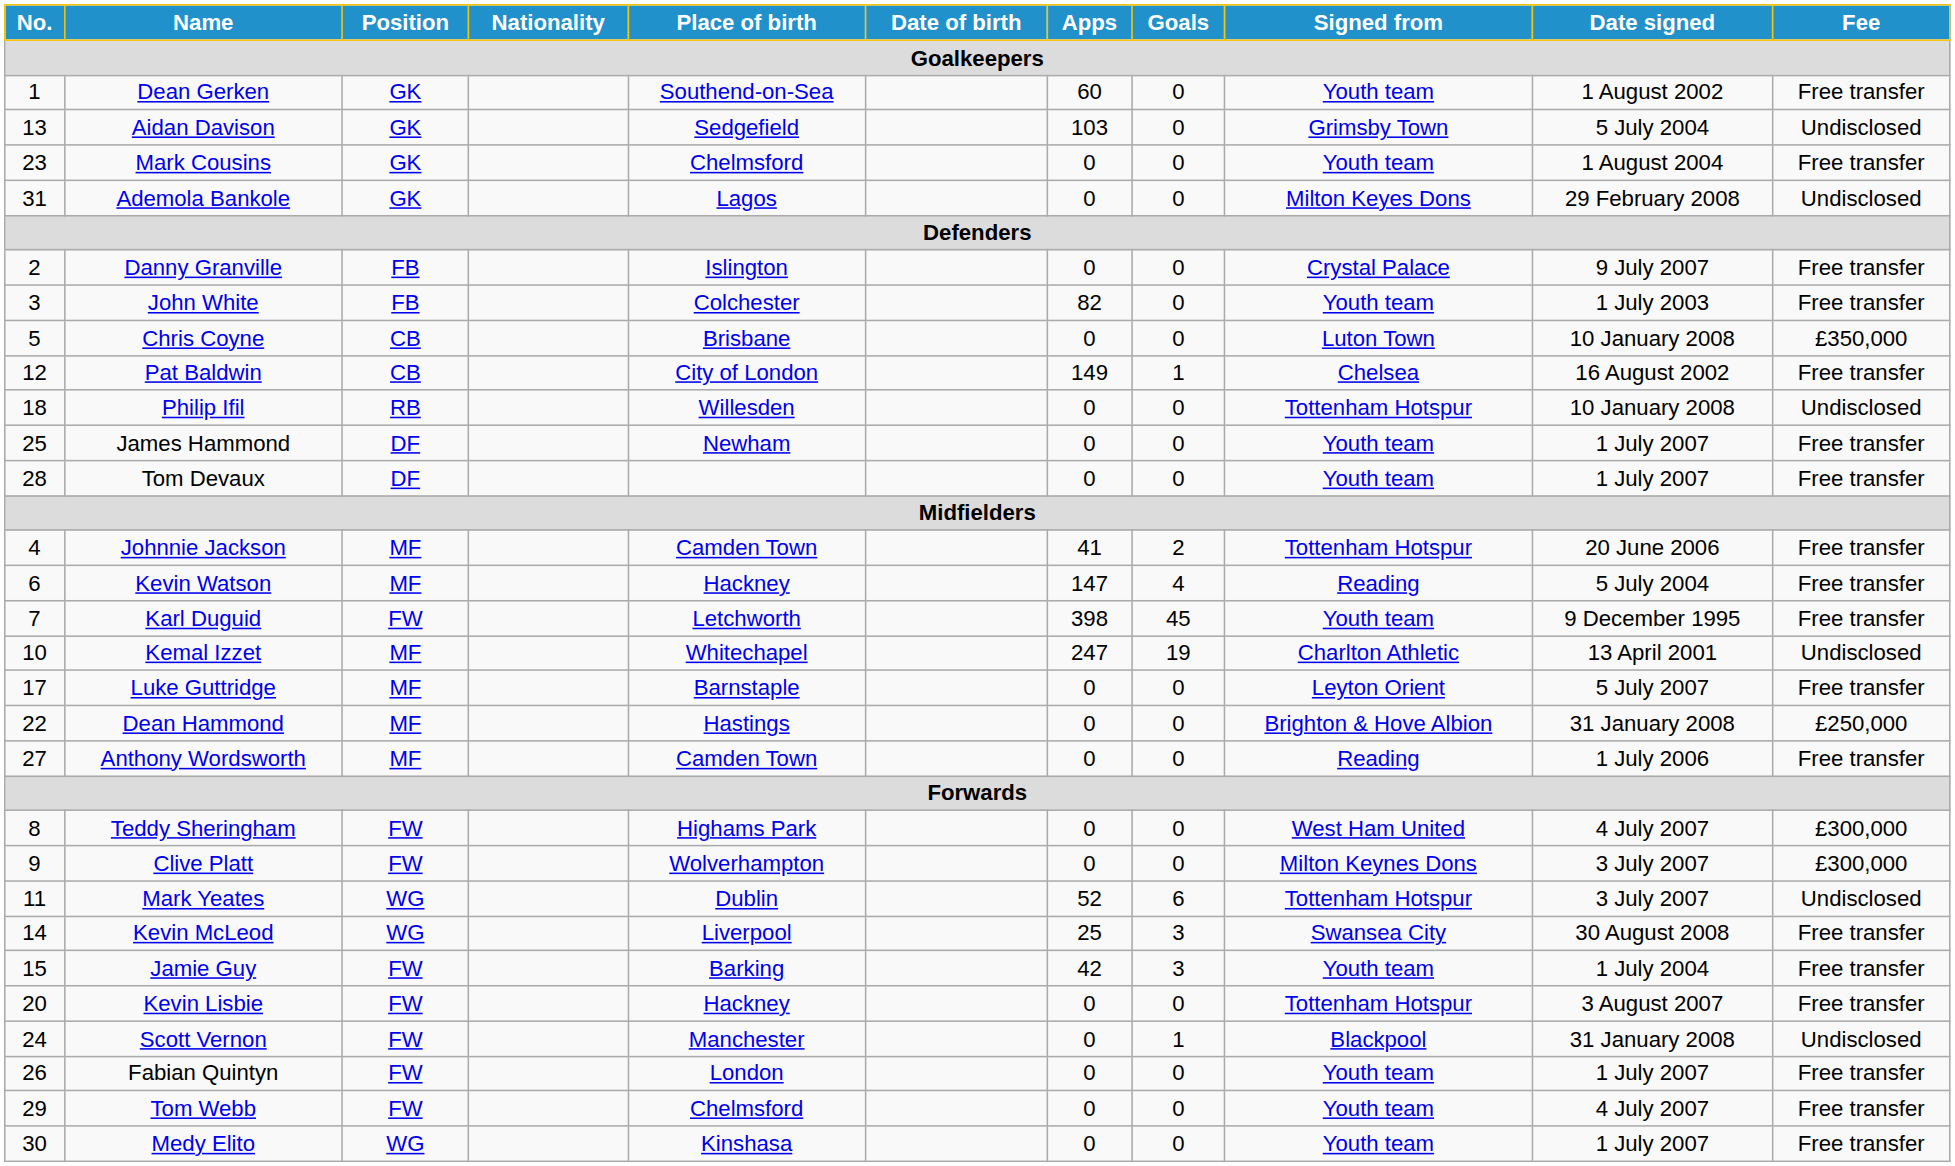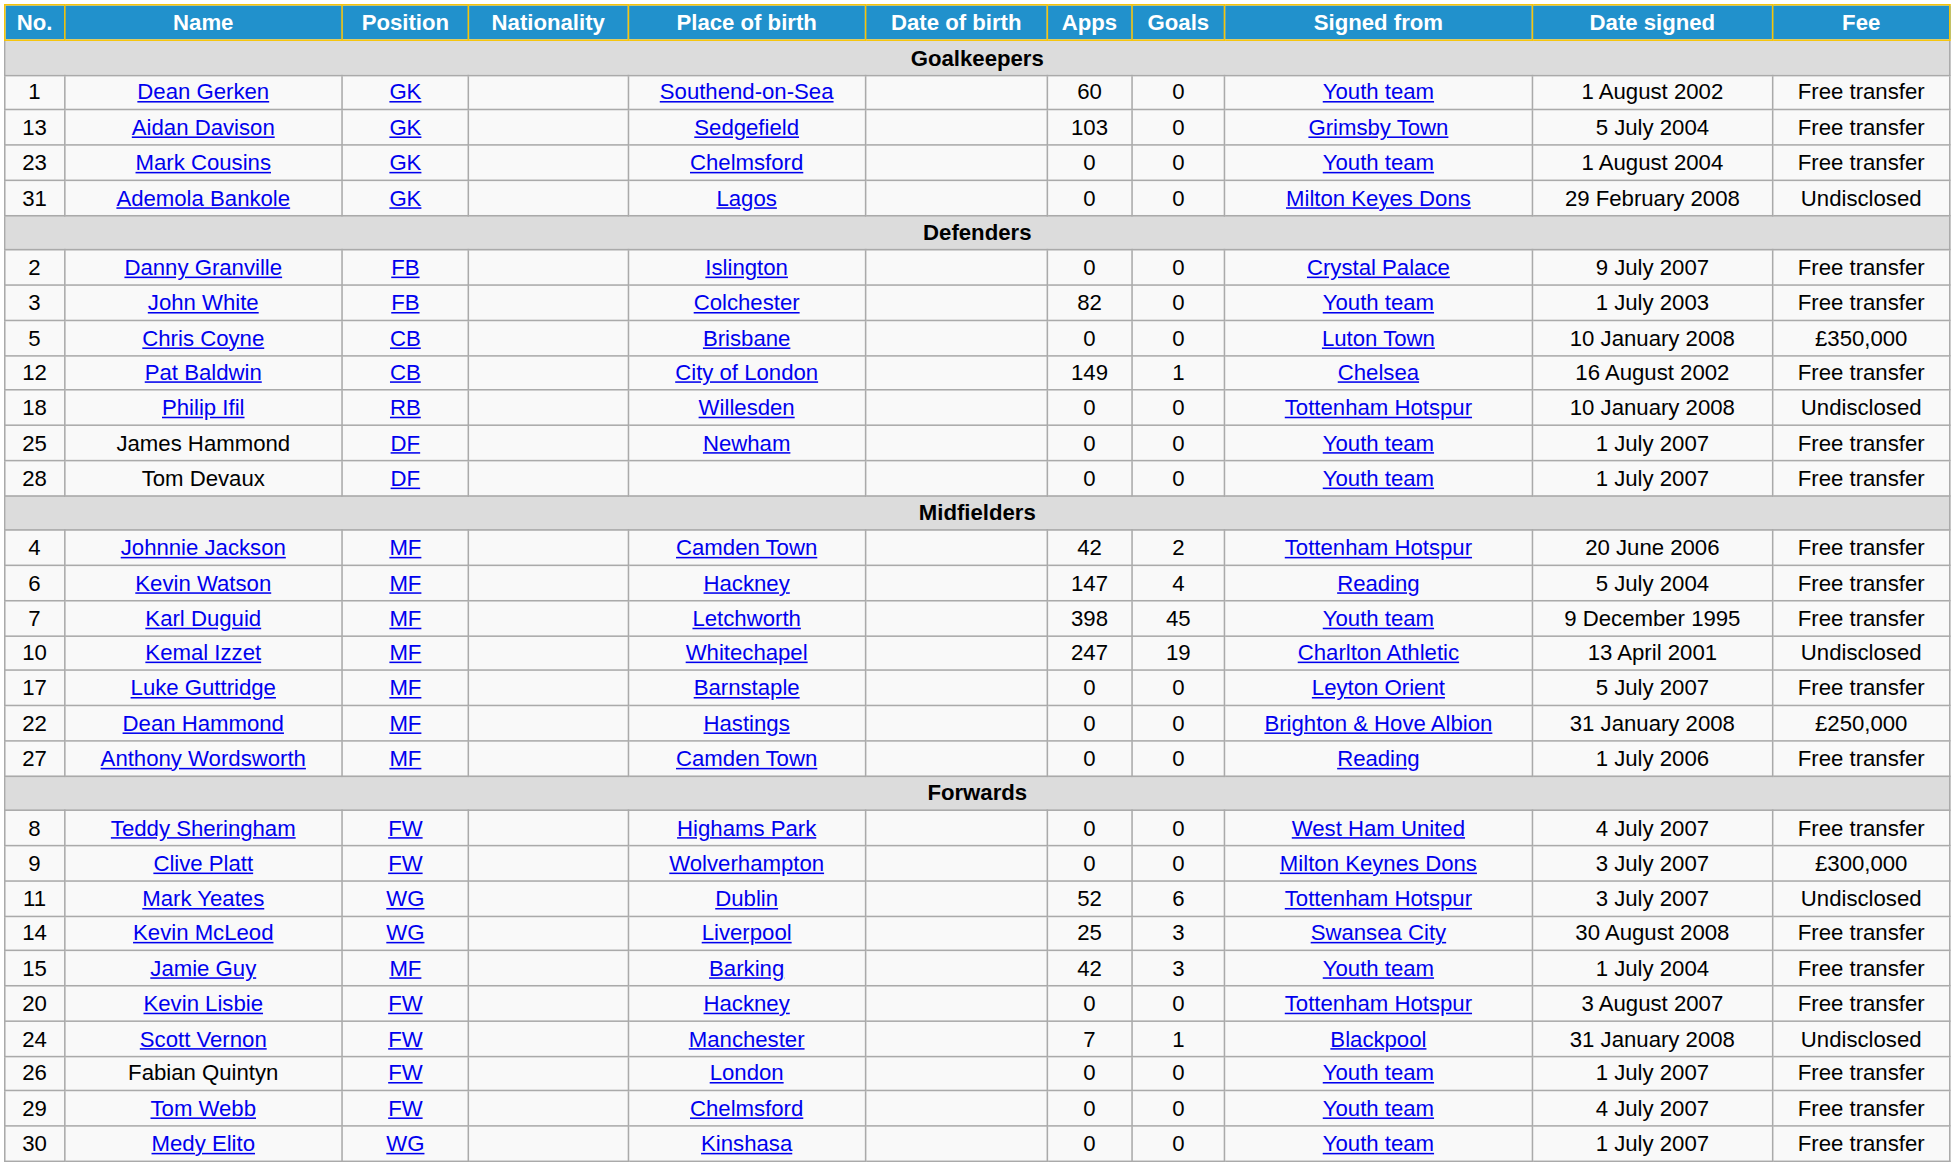Aidan Davison | Fee: Undisclosed -> Free transfer
Johnnie Jackson | Apps: 41 -> 42
Karl Duguid | Position: FW -> MF
Teddy Sheringham | Fee: £300,000 -> Free transfer
Jamie Guy | Position: FW -> MF
Scott Vernon | Apps: 0 -> 7
